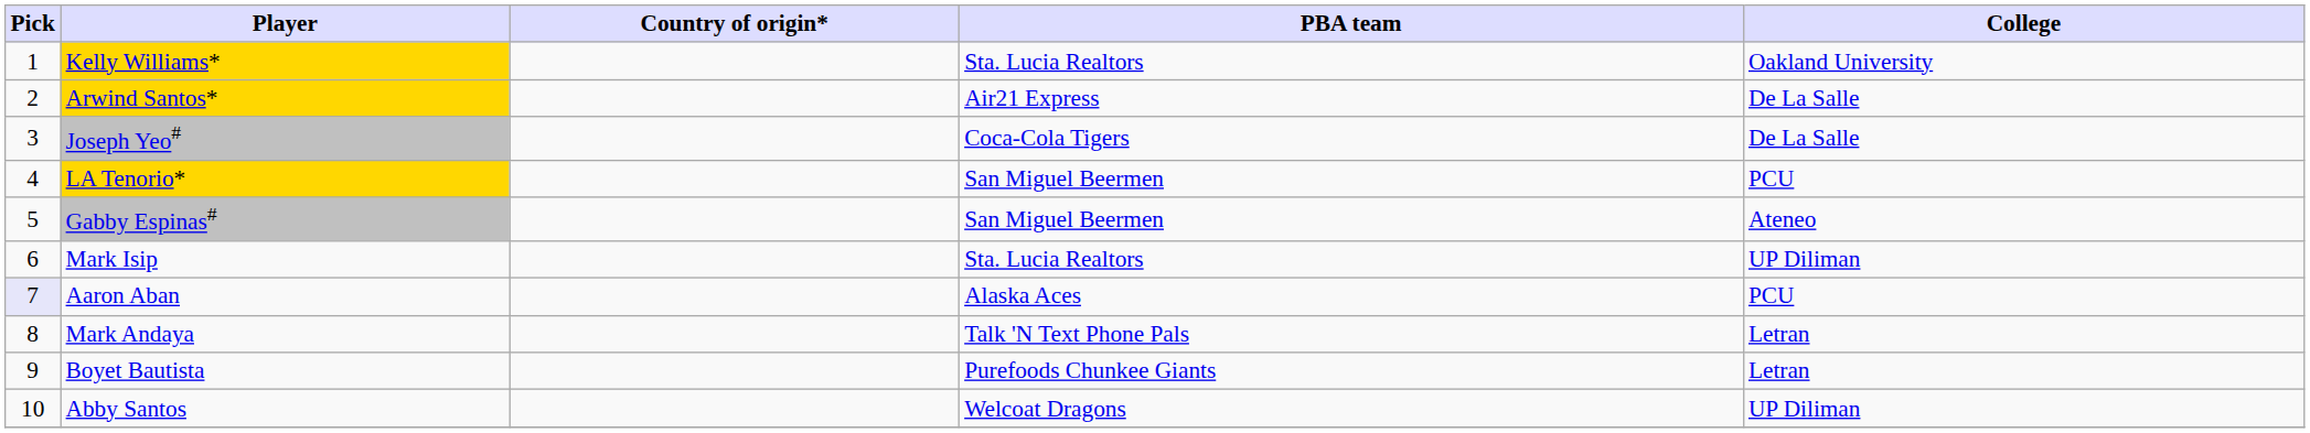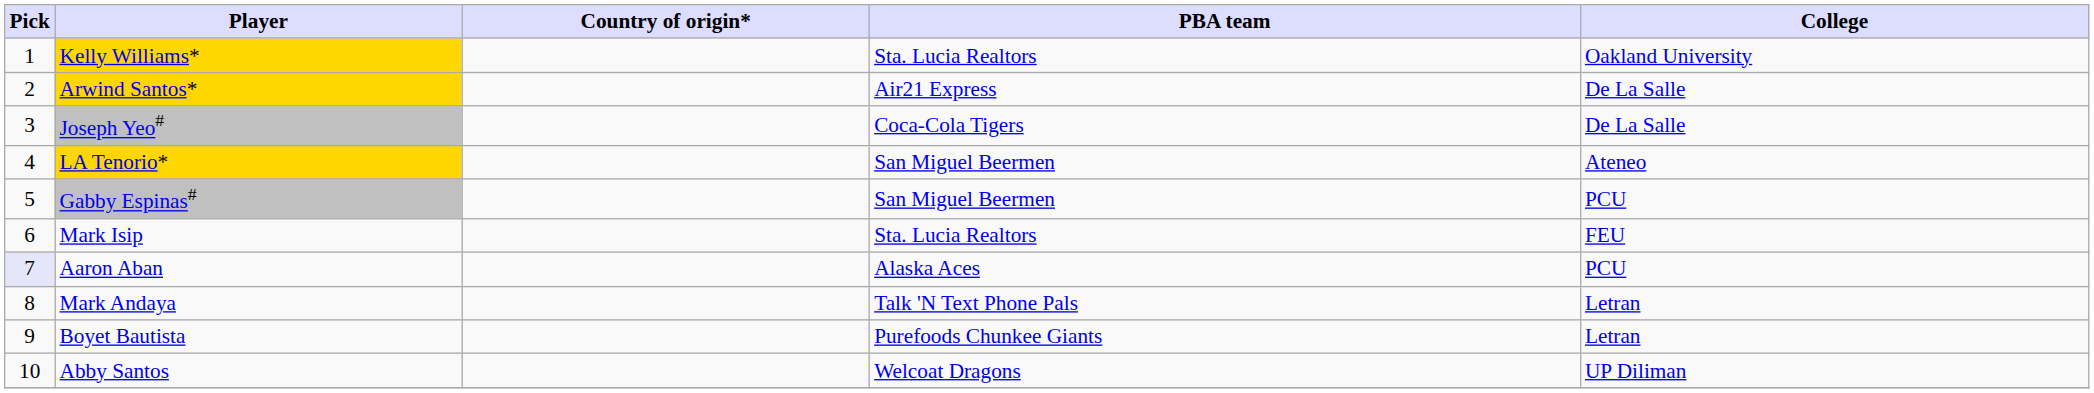LA Tenorio* | College: PCU -> Ateneo
Gabby Espinas# | College: Ateneo -> PCU
Mark Isip | College: UP Diliman -> FEU
